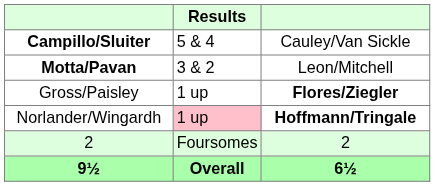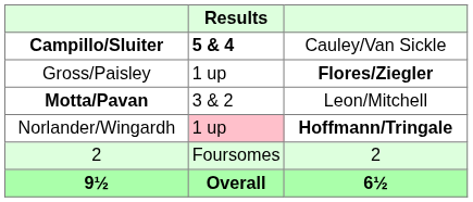Campillo/Sluiter | Results: normal -> bold
rows swapped: Gross/Paisley <-> Motta/Pavan
